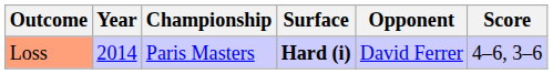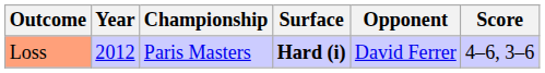Loss | Year: 2014 -> 2012
